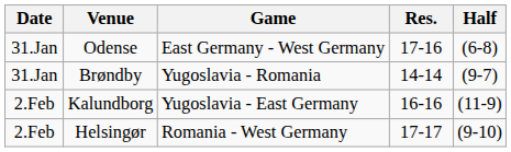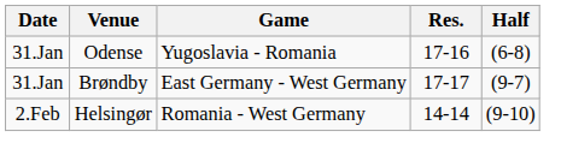Odense | Game: East Germany - West Germany -> Yugoslavia - Romania
Brøndby | Game: Yugoslavia - Romania -> East Germany - West Germany
Brøndby | Res.: 14-14 -> 17-17
- row: 2.Feb | Kalundborg | Yugoslavia - East Germany | 16-16 | (11-9)
Helsingør | Res.: 17-17 -> 14-14
